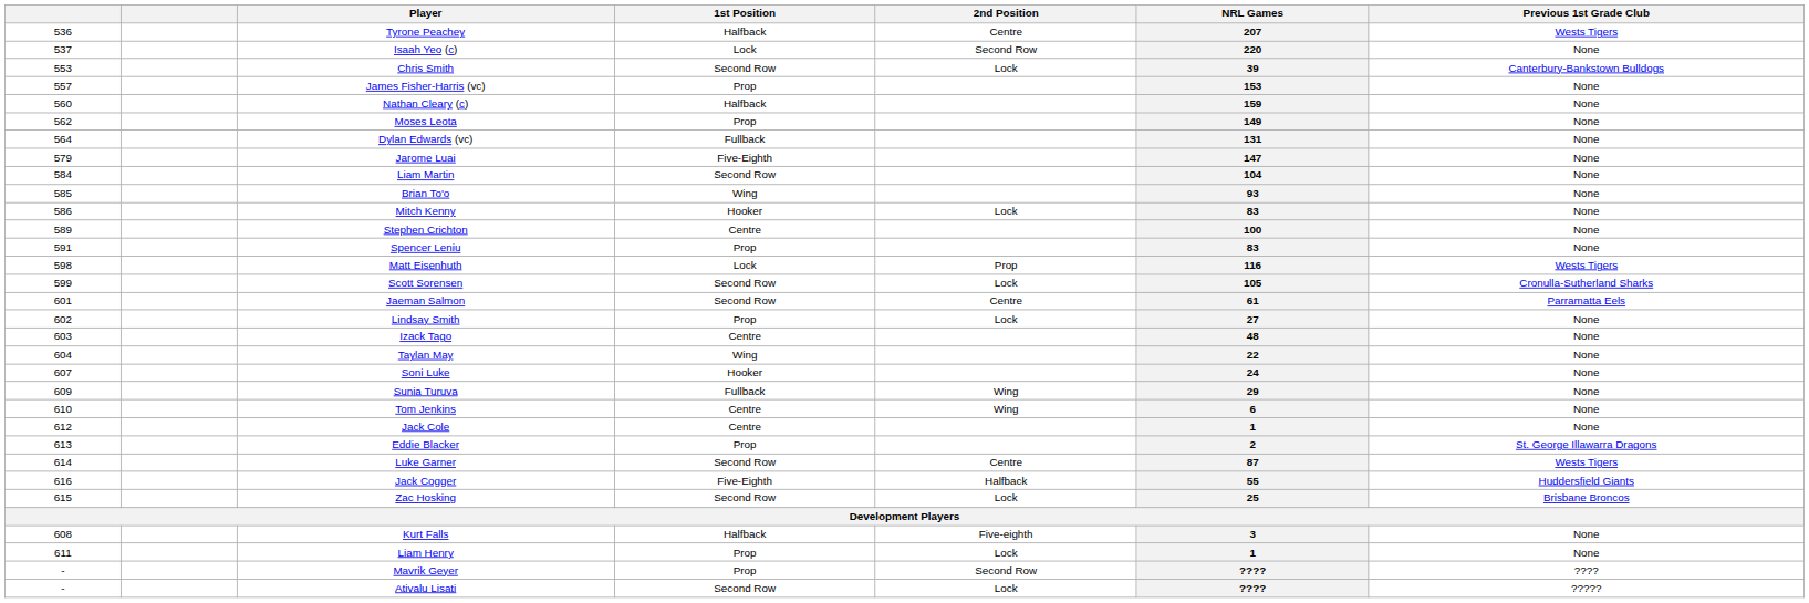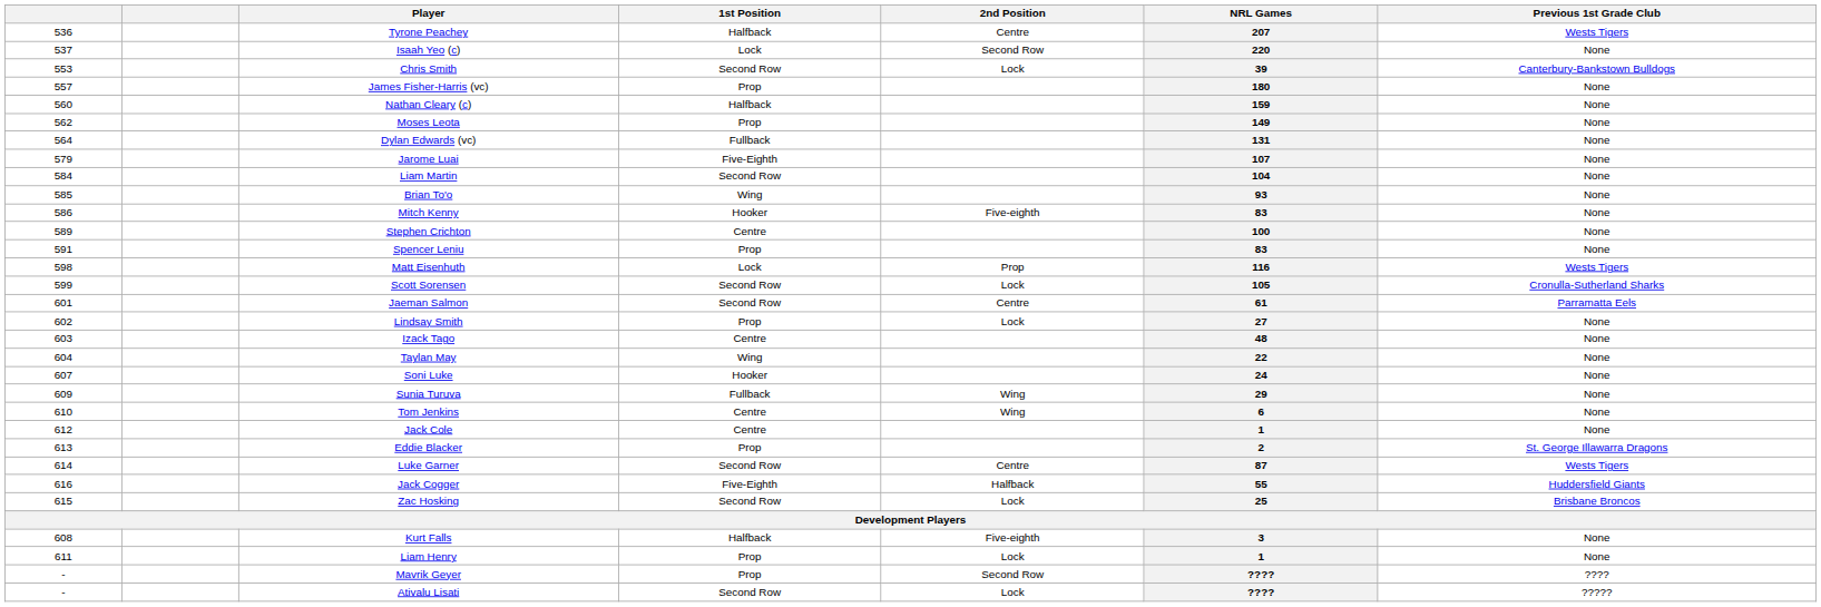James Fisher-Harris (vc) | NRL Games: 153 -> 180
Jarome Luai | NRL Games: 147 -> 107
Mitch Kenny | 2nd Position: Lock -> Five-eighth
